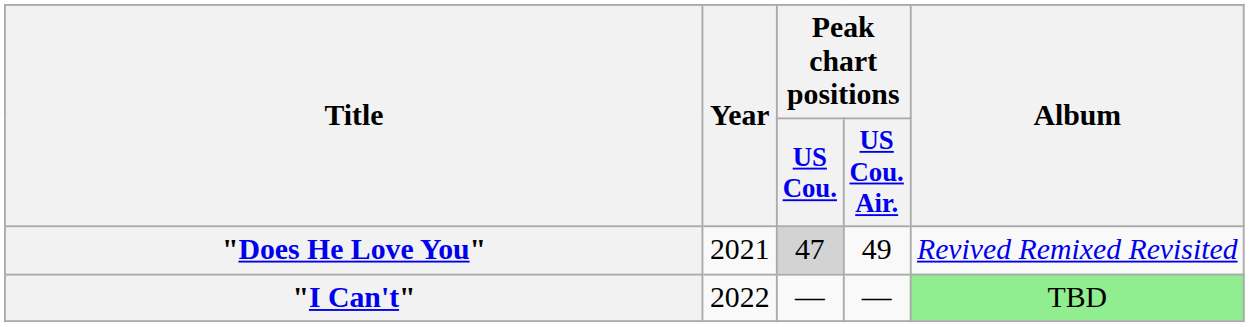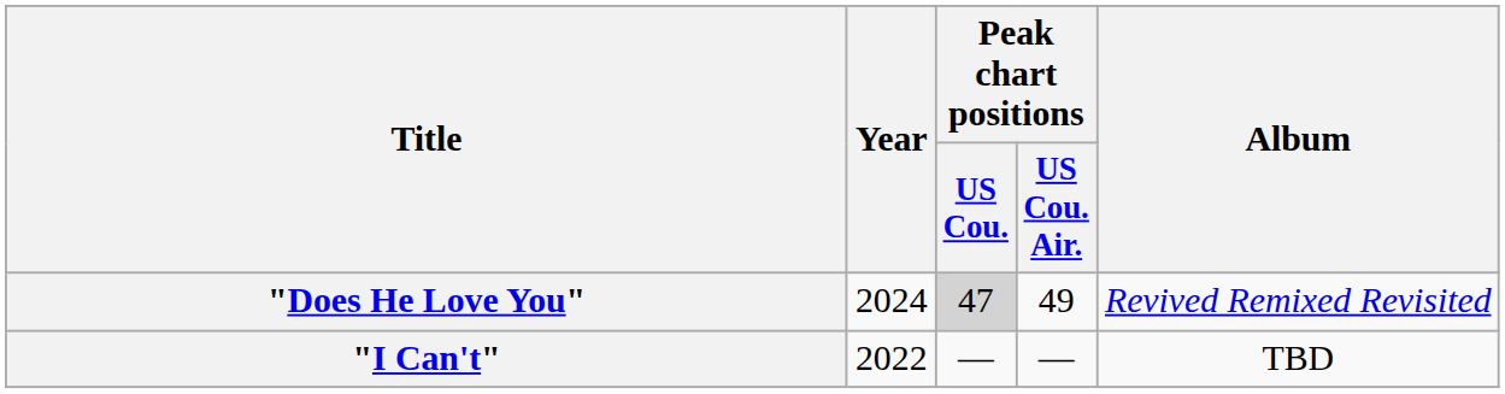"Does He Love You" | Year: 2021 -> 2024
"I Can't" | Album: lightgreen background -> no background
